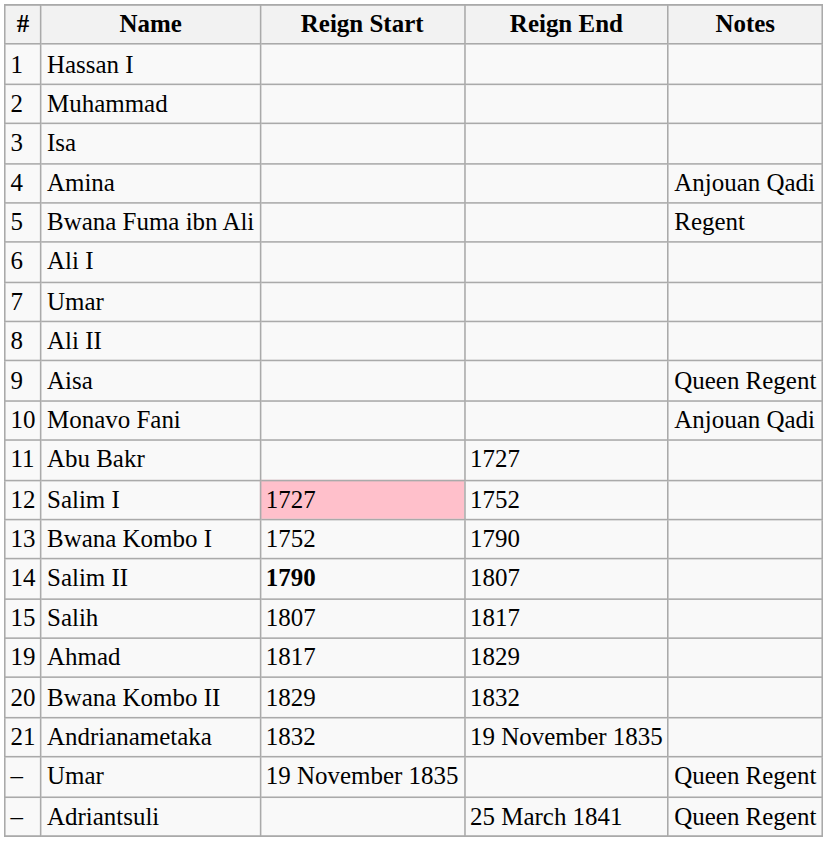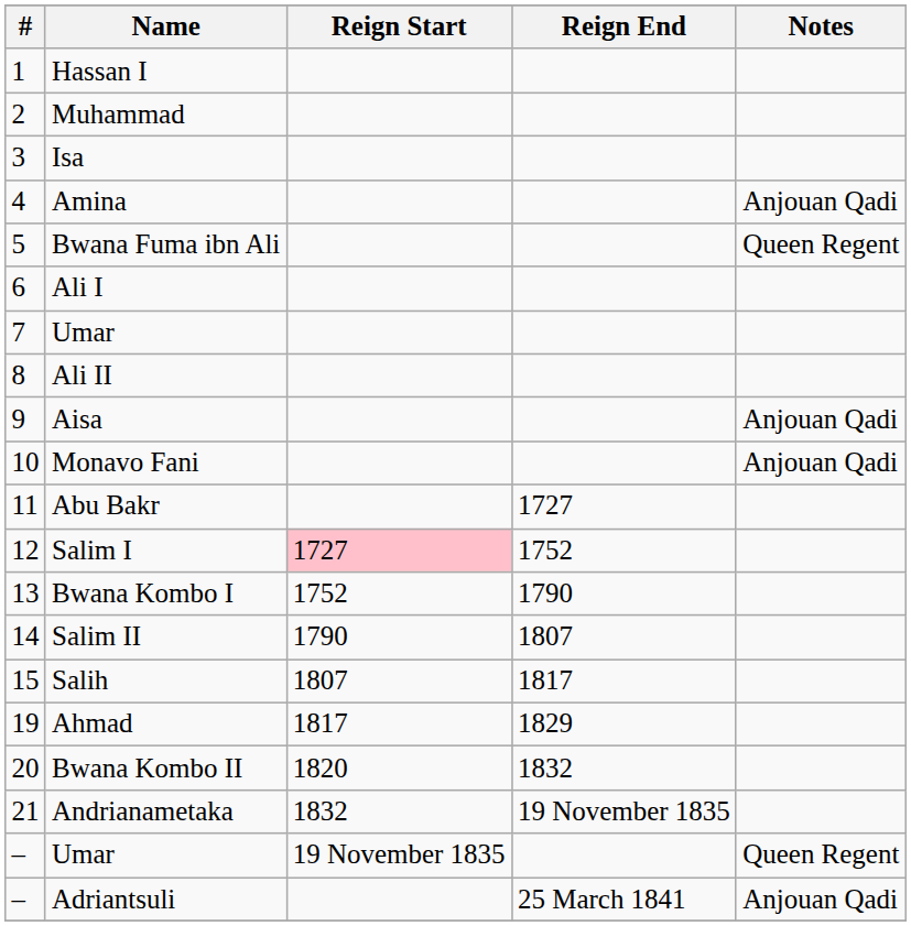Bwana Fuma ibn Ali | Notes: Regent -> Queen Regent
Aisa | Notes: Queen Regent -> Anjouan Qadi
Salim II | Reign Start: bold -> normal
Bwana Kombo II | Reign Start: 1829 -> 1820
Adriantsuli | Notes: Queen Regent -> Anjouan Qadi
